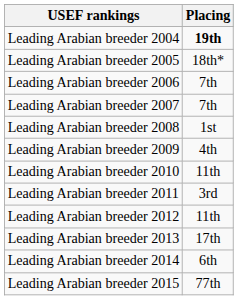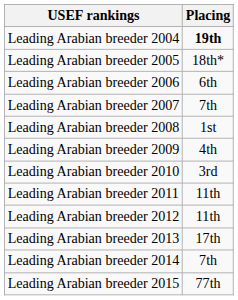Leading Arabian breeder 2006 | Placing: 7th -> 6th
Leading Arabian breeder 2010 | Placing: 11th -> 3rd
Leading Arabian breeder 2011 | Placing: 3rd -> 11th
Leading Arabian breeder 2014 | Placing: 6th -> 7th
